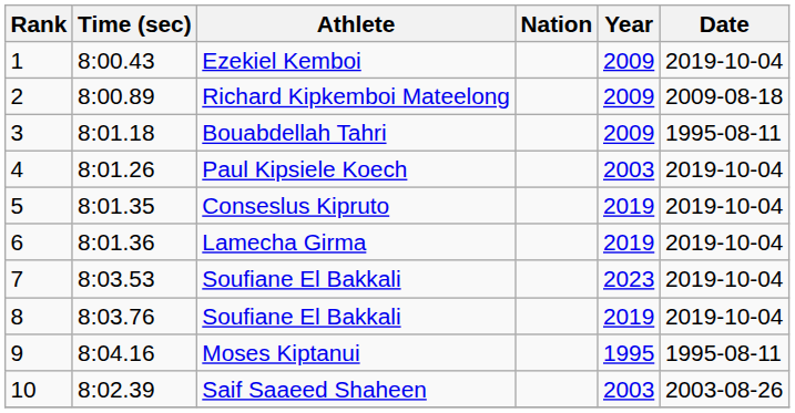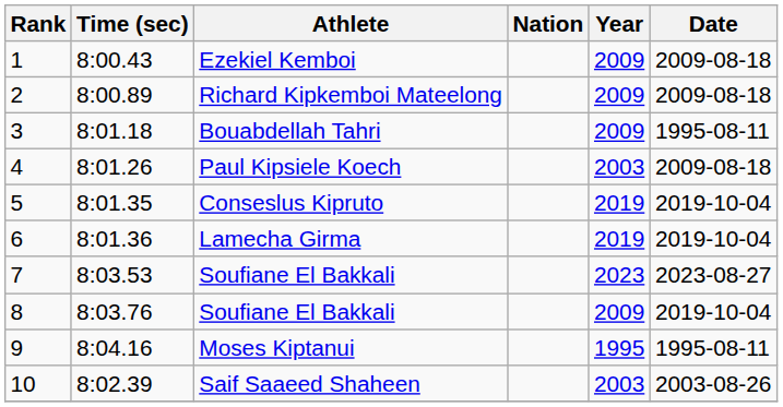Ezekiel Kemboi | Date: 2019-10-04 -> 2009-08-18
Paul Kipsiele Koech | Date: 2019-10-04 -> 2009-08-18
7 / Soufiane El Bakkali | Date: 2019-10-04 -> 2023-08-27
8 / Soufiane El Bakkali | Year: 2019 -> 2009
